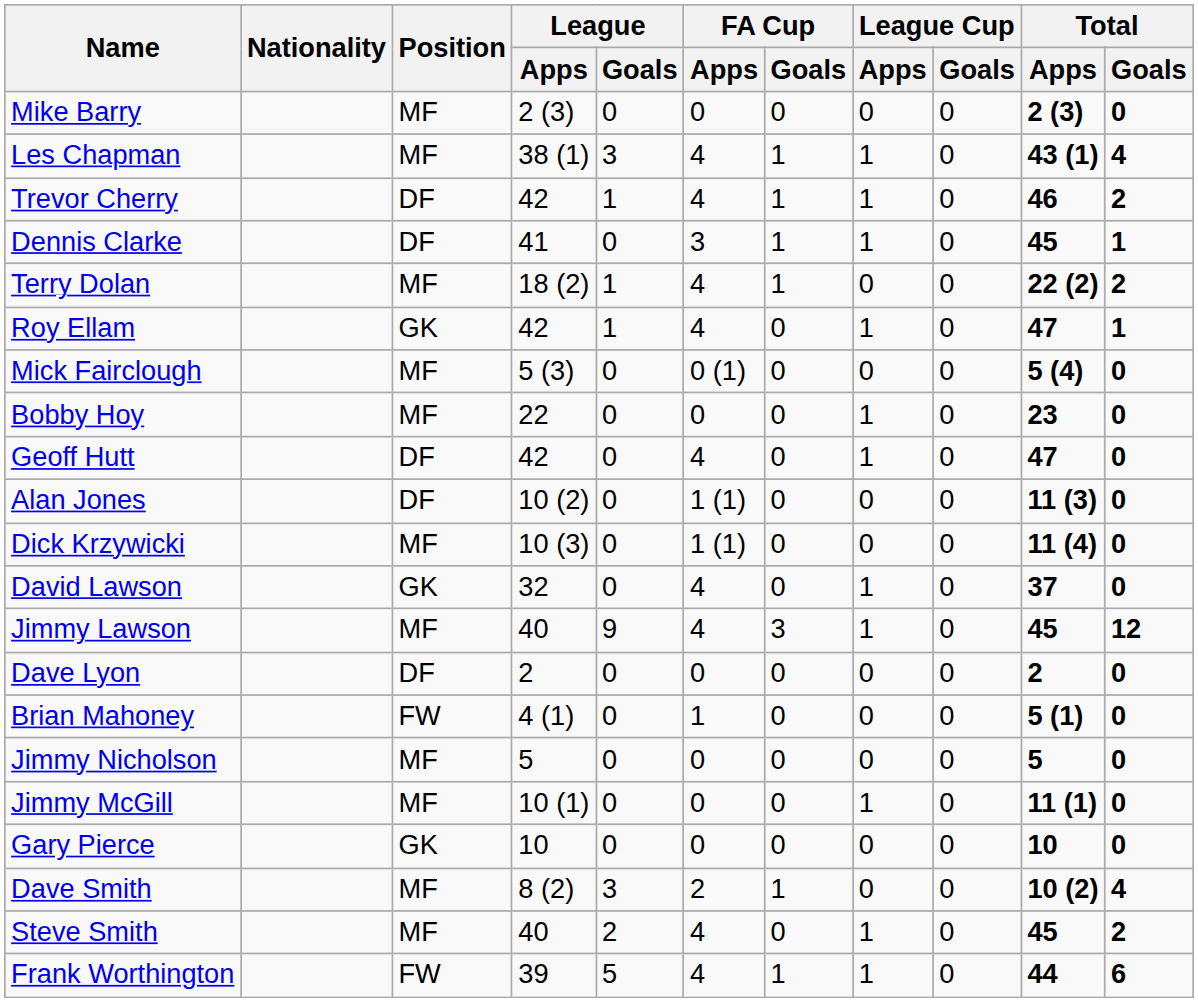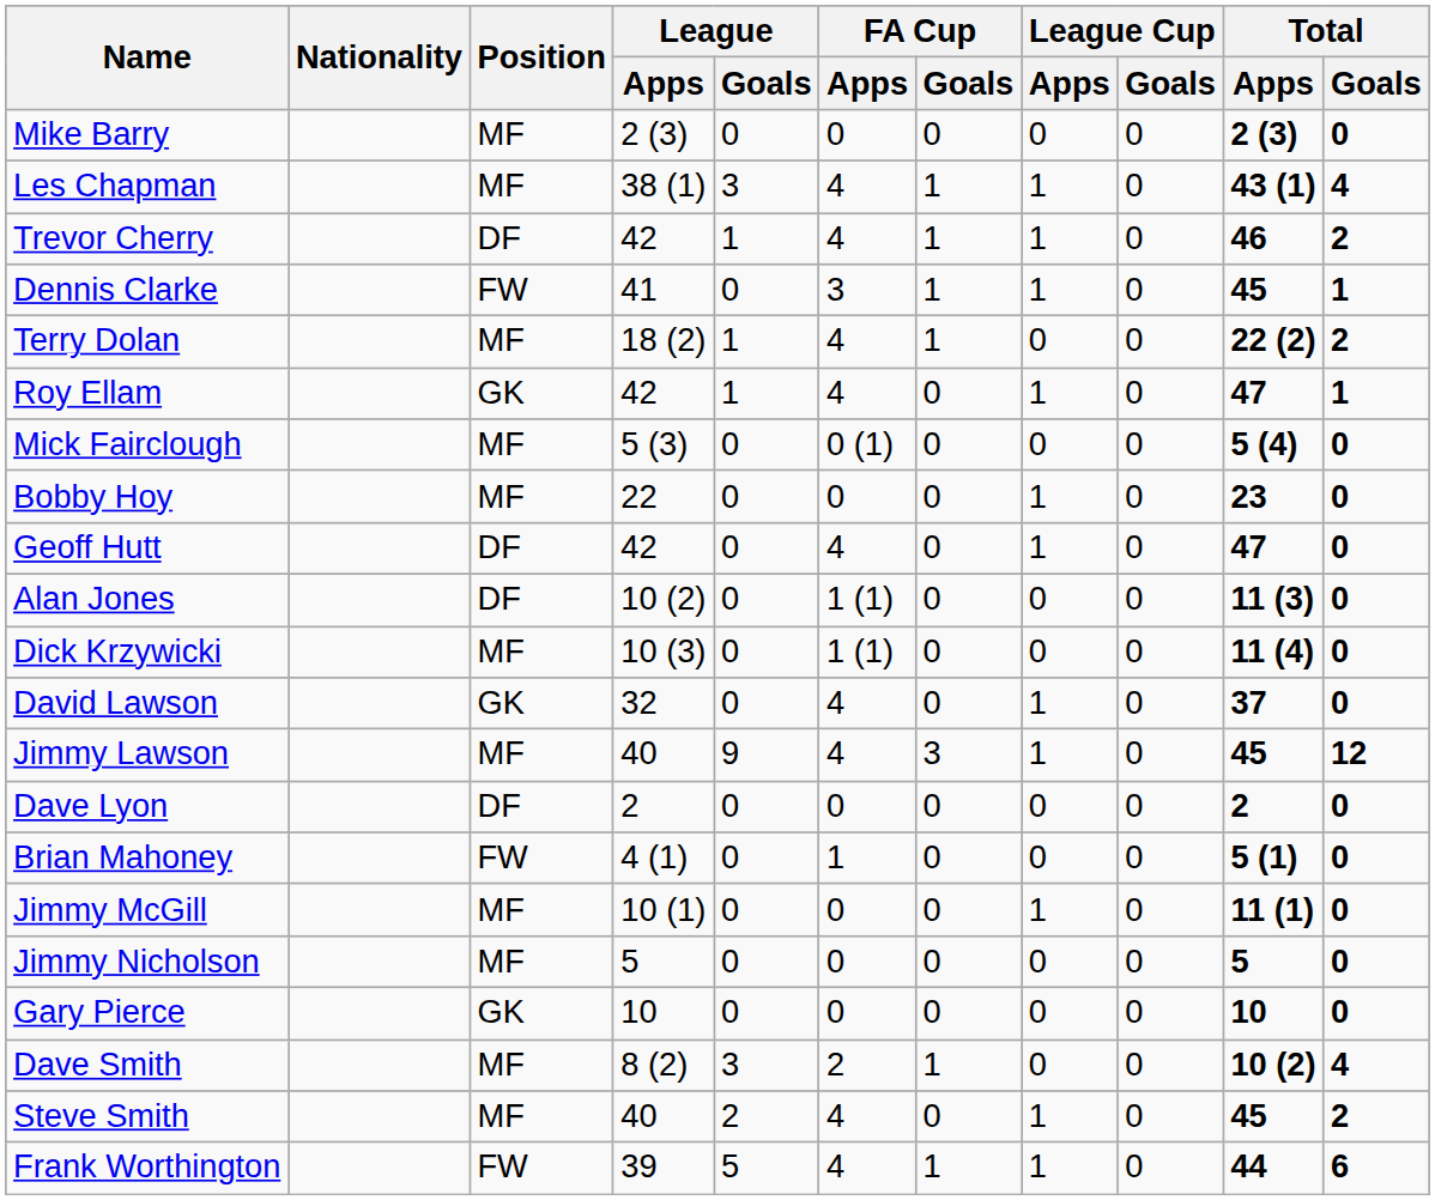Dennis Clarke | Position: DF -> FW
rows swapped: Jimmy McGill <-> Jimmy Nicholson
